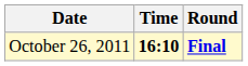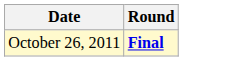- column: Time | 16:10
